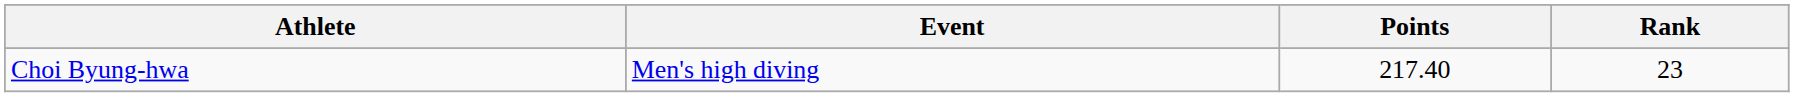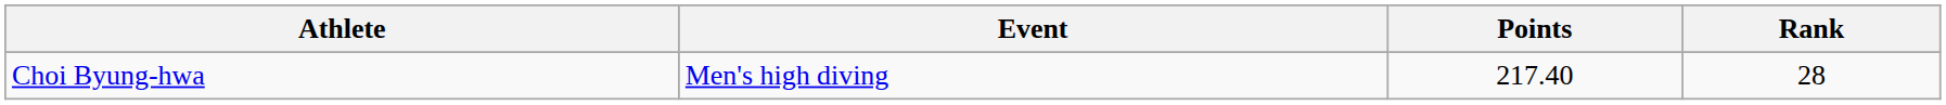Choi Byung-hwa | Rank: 23 -> 28
